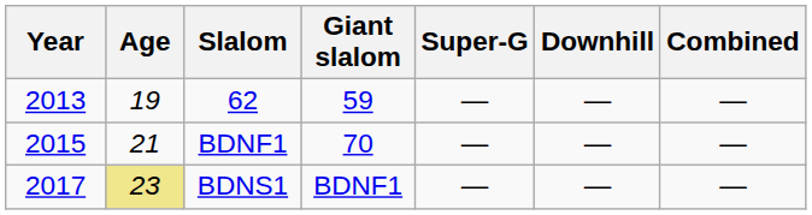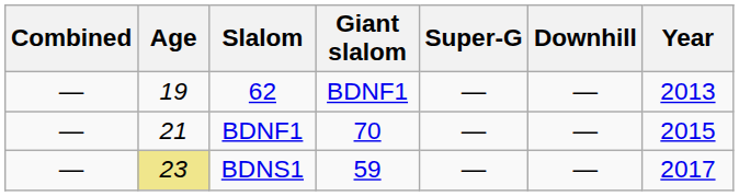columns swapped: Year <-> Combined
62 | Giant slalom: 59 -> BDNF1
BDNS1 | Giant slalom: BDNF1 -> 59
